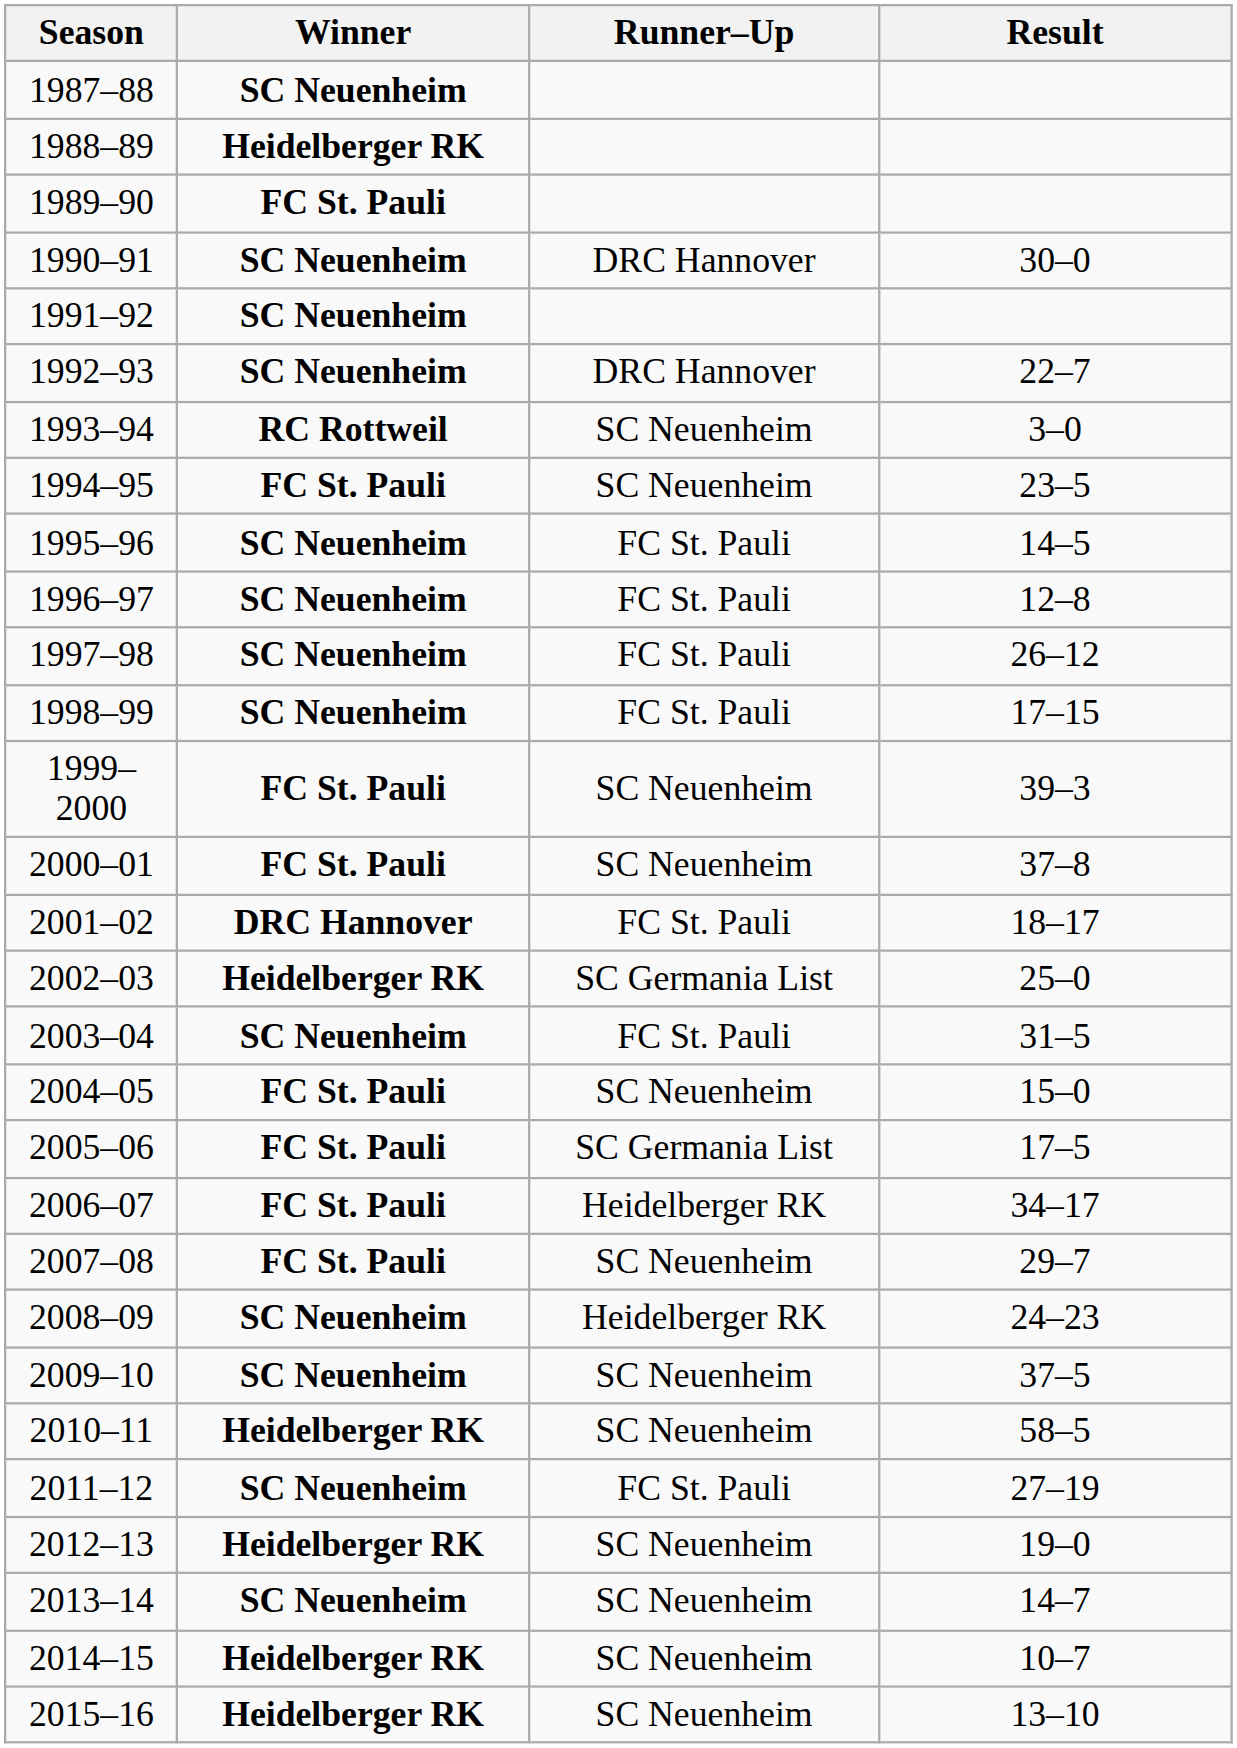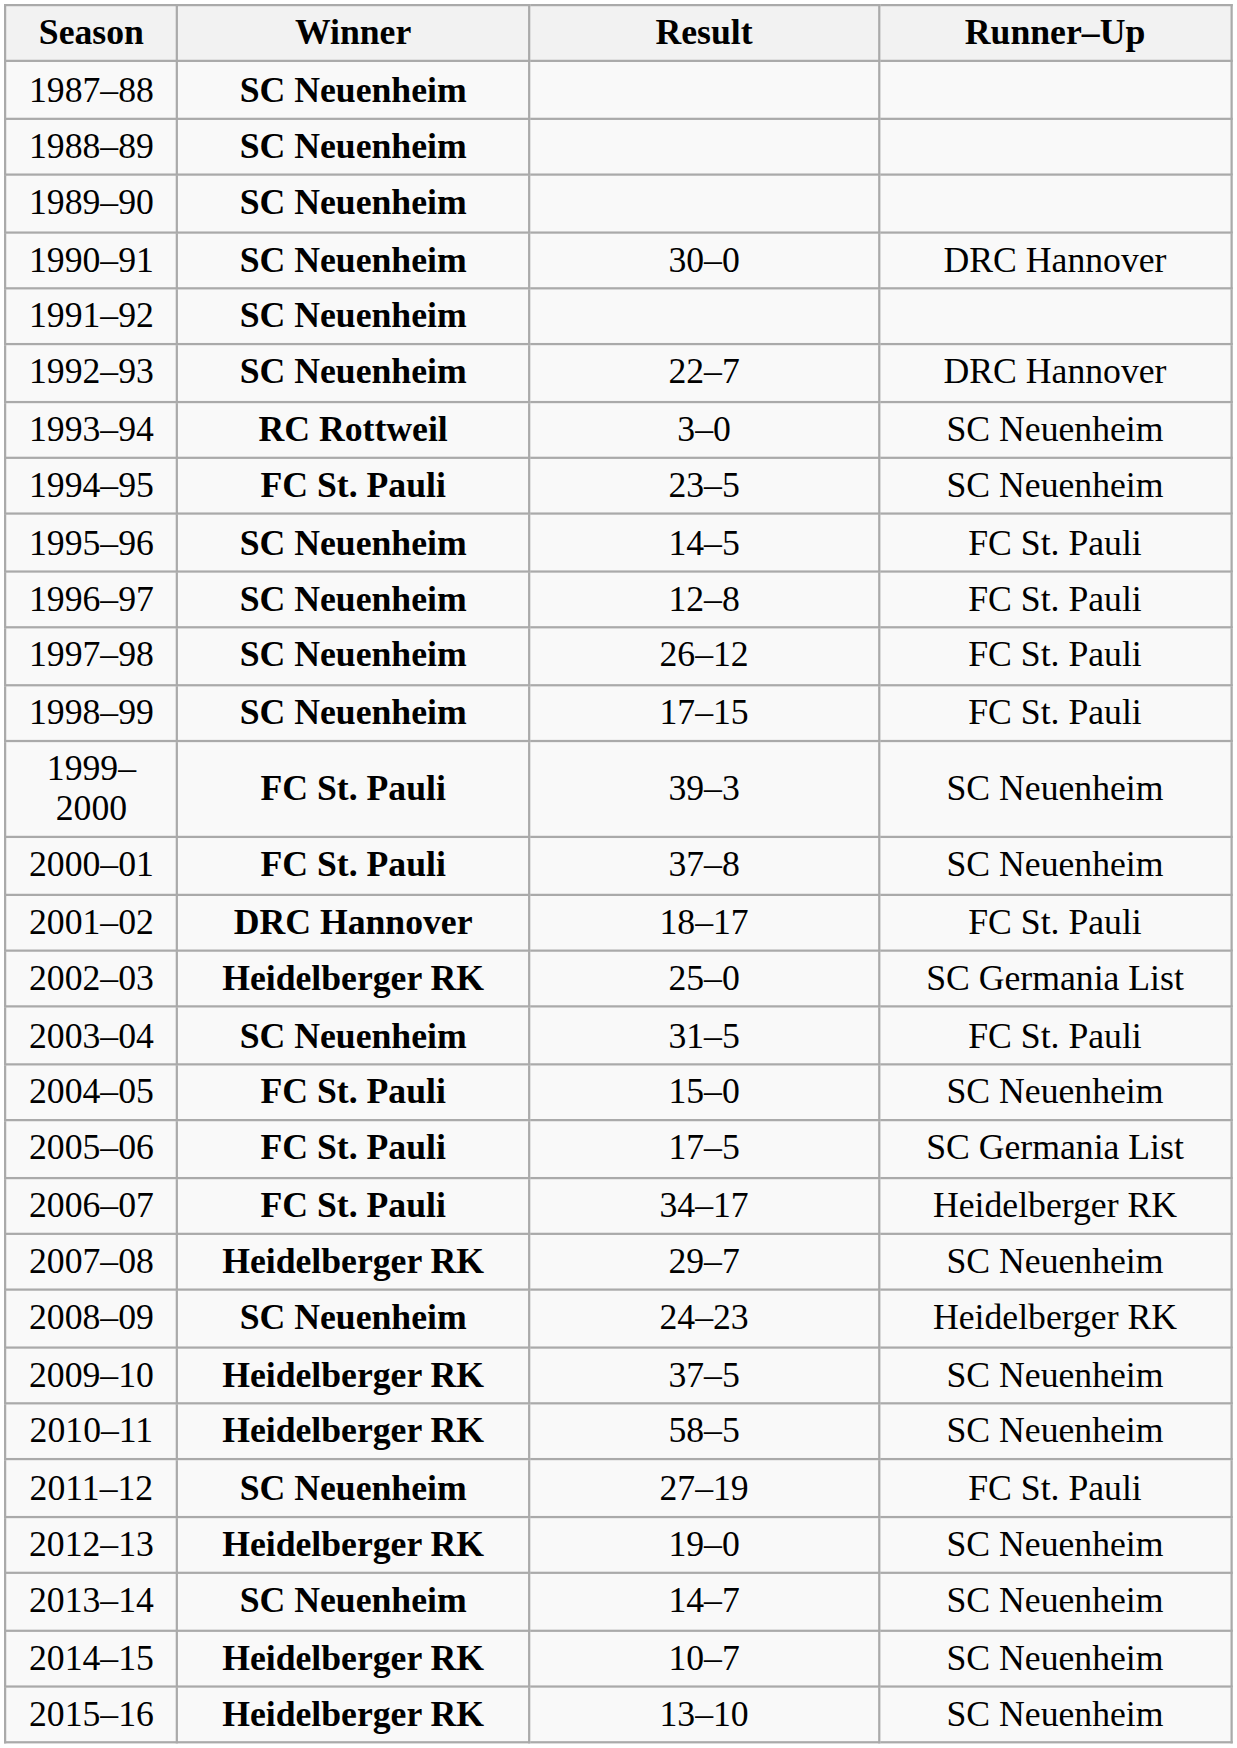columns swapped: Runner–Up <-> Result
1988–89 | Winner: Heidelberger RK -> SC Neuenheim
1989–90 | Winner: FC St. Pauli -> SC Neuenheim
2007–08 | Winner: FC St. Pauli -> Heidelberger RK
2009–10 | Winner: SC Neuenheim -> Heidelberger RK
